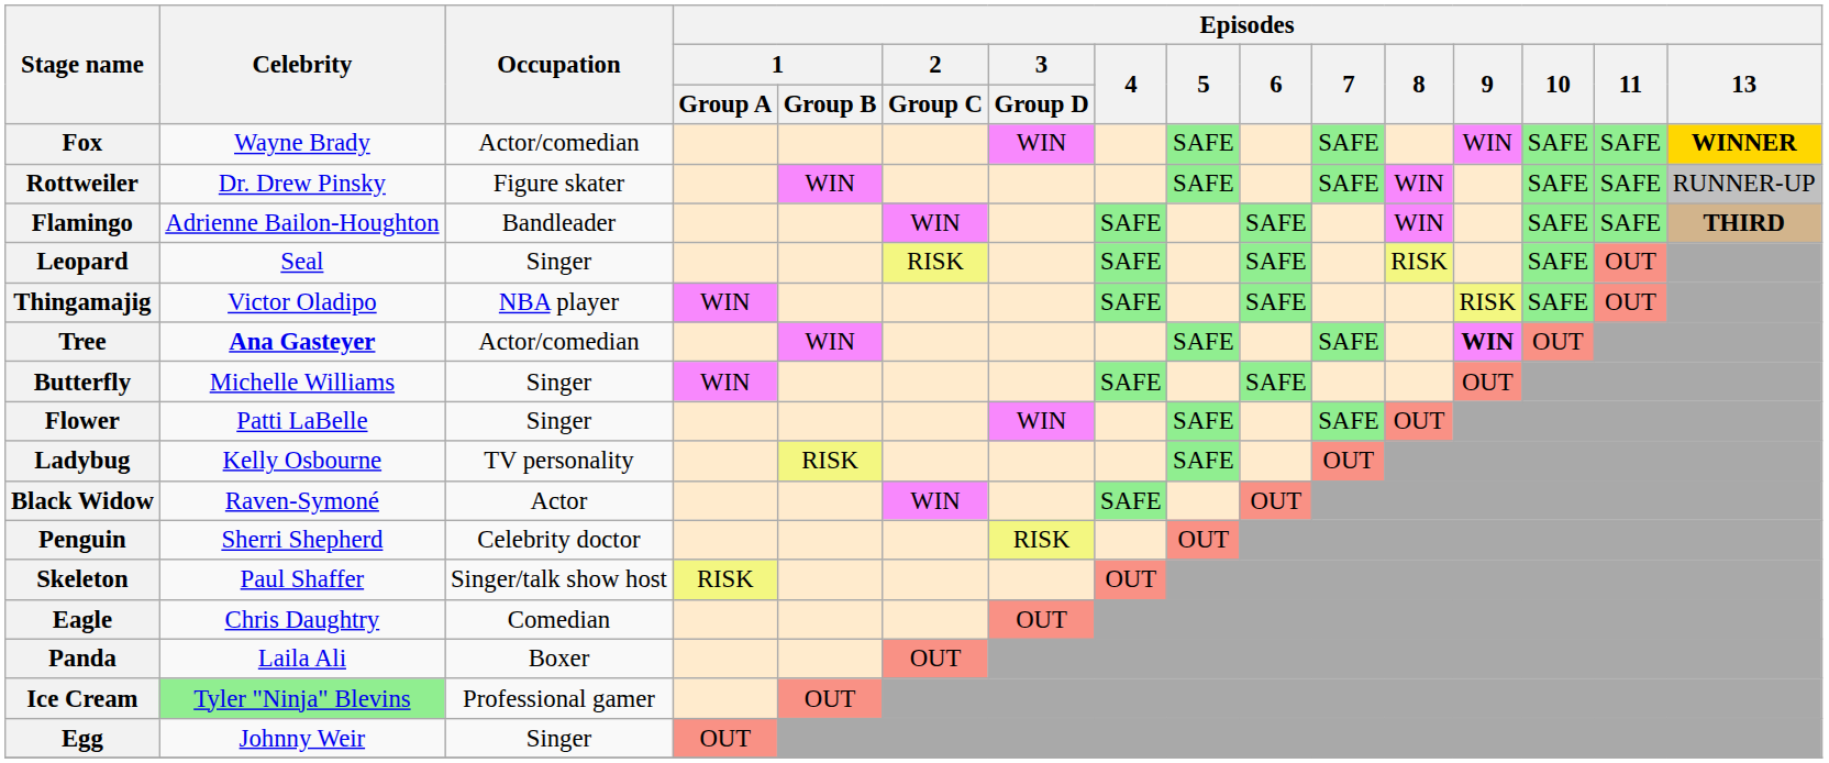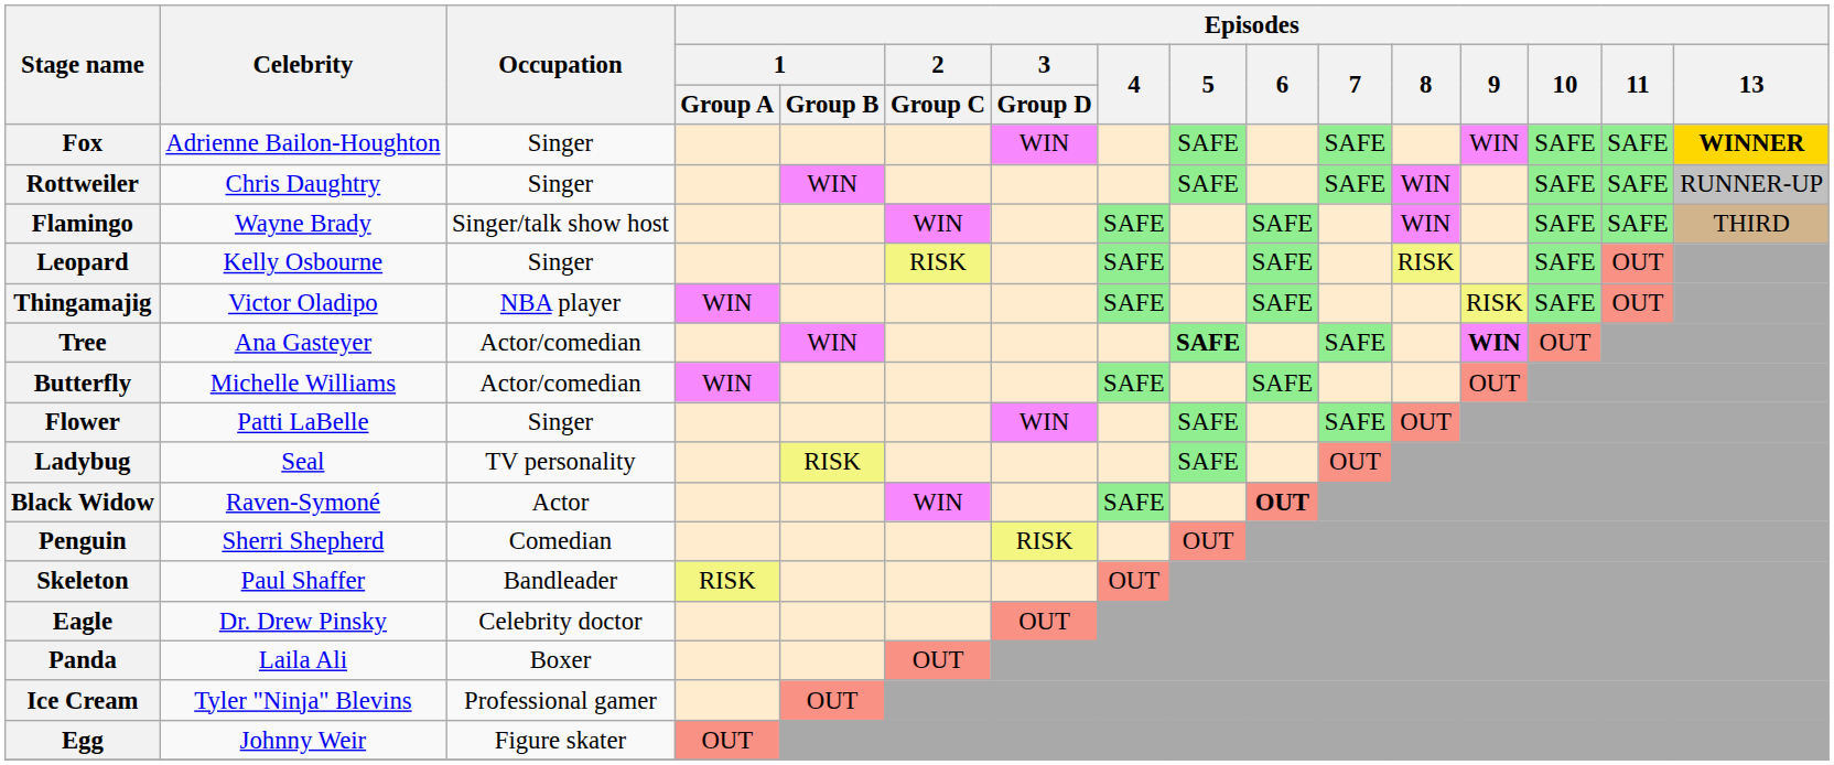Fox | Celebrity: Wayne Brady -> Adrienne Bailon-Houghton
Fox | Occupation: Actor/comedian -> Singer
Rottweiler | Celebrity: Dr. Drew Pinsky -> Chris Daughtry
Rottweiler | Occupation: Figure skater -> Singer
Flamingo | Celebrity: Adrienne Bailon-Houghton -> Wayne Brady
Flamingo | Occupation: Bandleader -> Singer/talk show host
Flamingo | Episodes / 13: bold -> normal
Leopard | Celebrity: Seal -> Kelly Osbourne
Tree | Celebrity: bold -> normal
Tree | Episodes / 5: normal -> bold
Butterfly | Occupation: Singer -> Actor/comedian
Ladybug | Celebrity: Kelly Osbourne -> Seal
Black Widow | Episodes / 6: normal -> bold
Penguin | Occupation: Celebrity doctor -> Comedian
Skeleton | Occupation: Singer/talk show host -> Bandleader
Eagle | Celebrity: Chris Daughtry -> Dr. Drew Pinsky
Eagle | Occupation: Comedian -> Celebrity doctor
Ice Cream | Celebrity: lightgreen background -> no background
Egg | Occupation: Singer -> Figure skater
